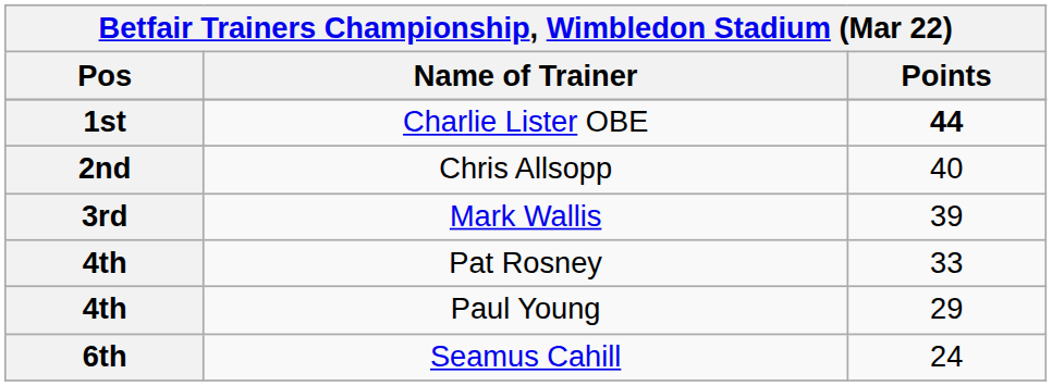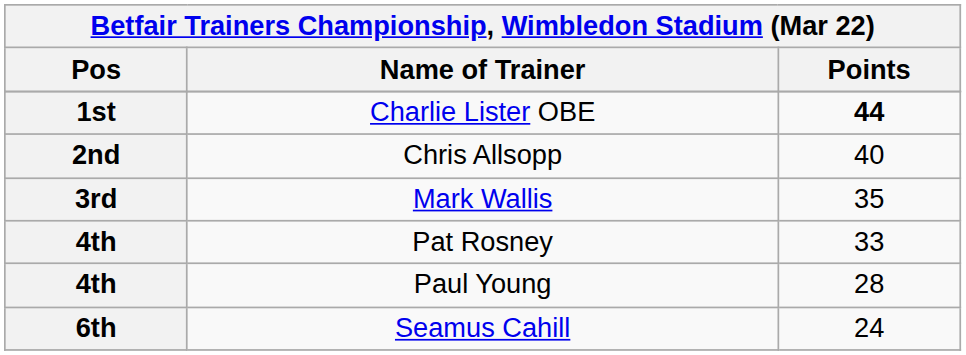Mark Wallis | Points: 39 -> 35
Paul Young | Points: 29 -> 28
